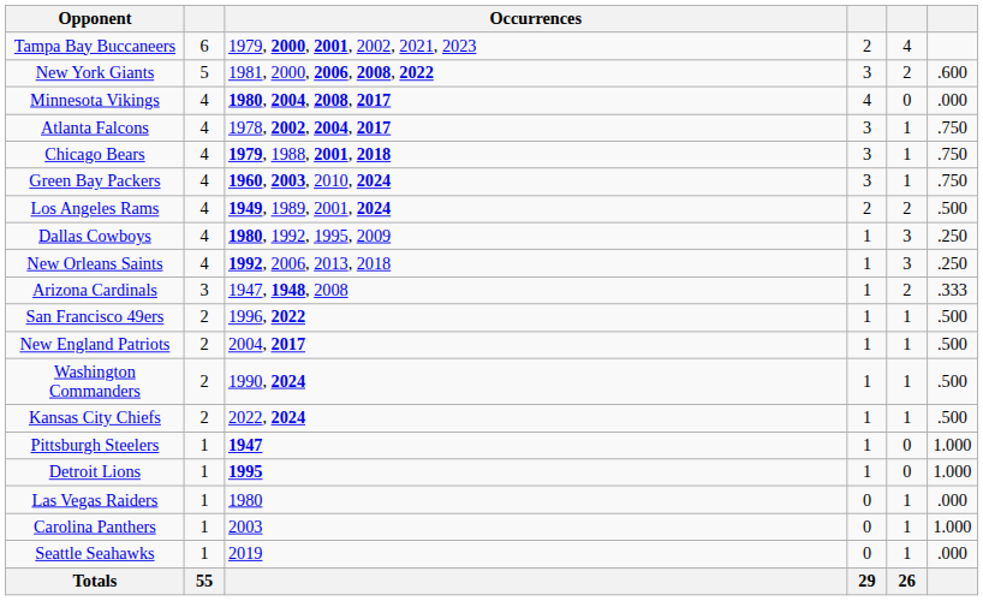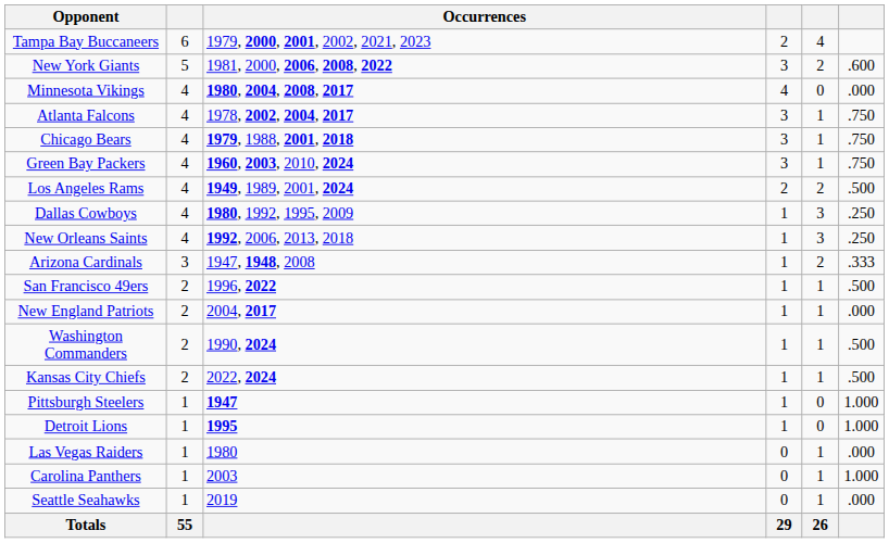New England Patriots | column 6: .500 -> .000
